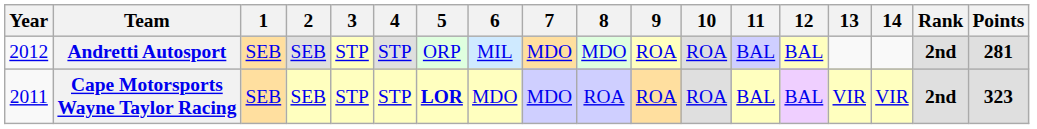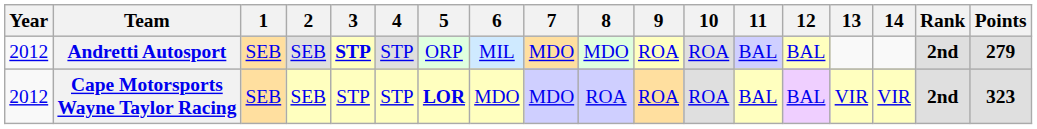Andretti Autosport | 3: normal -> bold
Andretti Autosport | Points: 281 -> 279
Cape Motorsports Wayne Taylor Racing | Year: 2011 -> 2012
